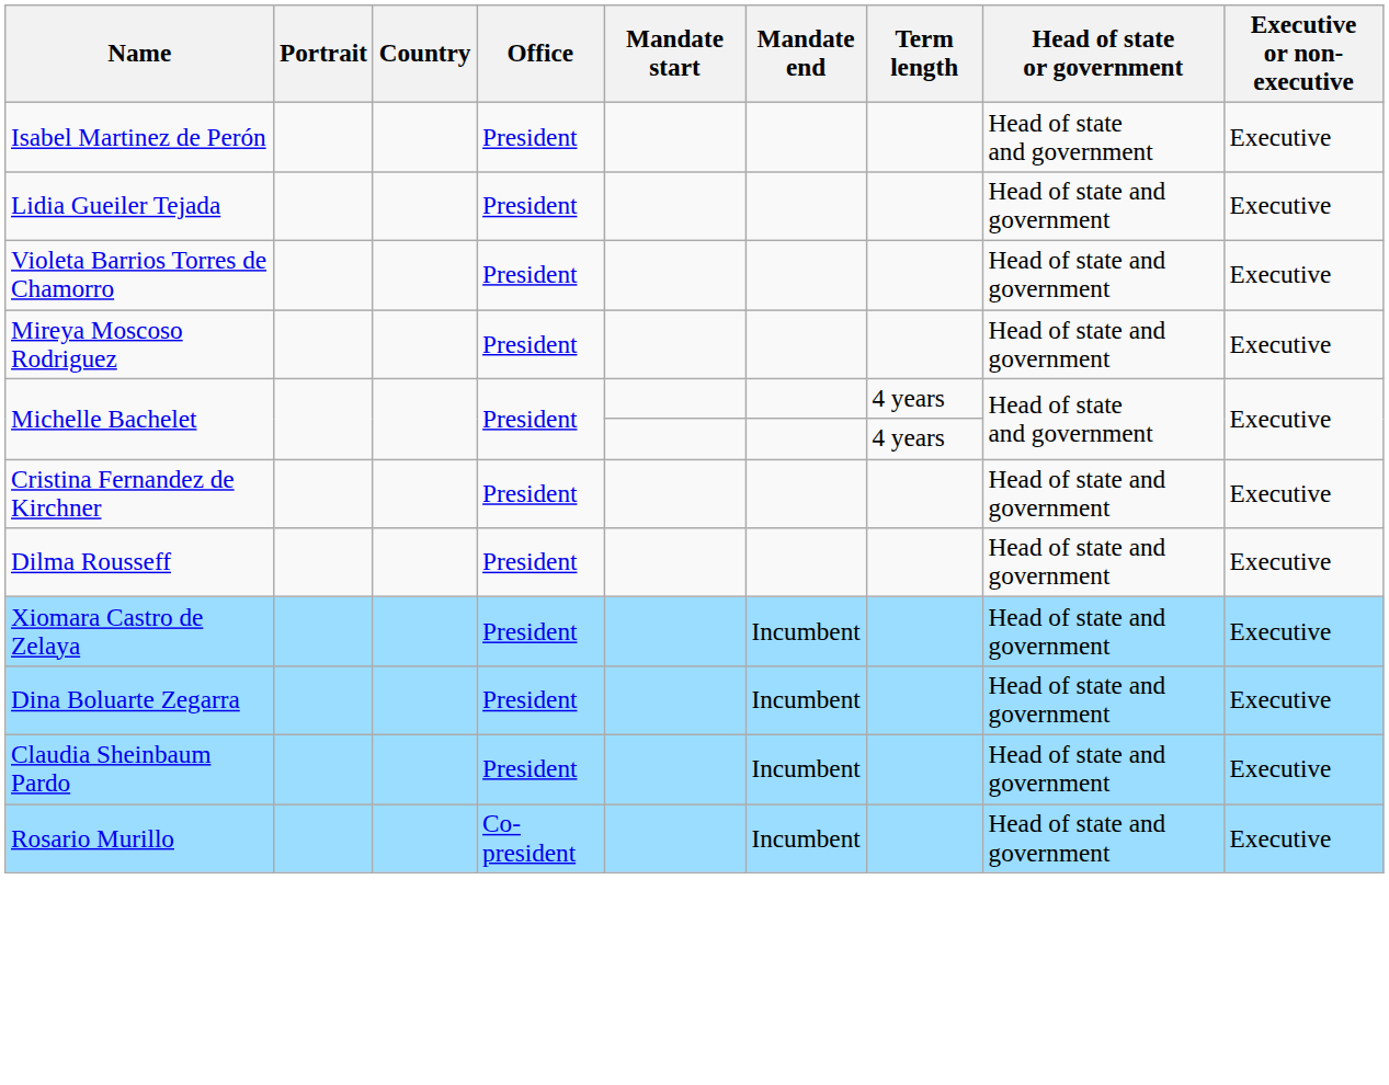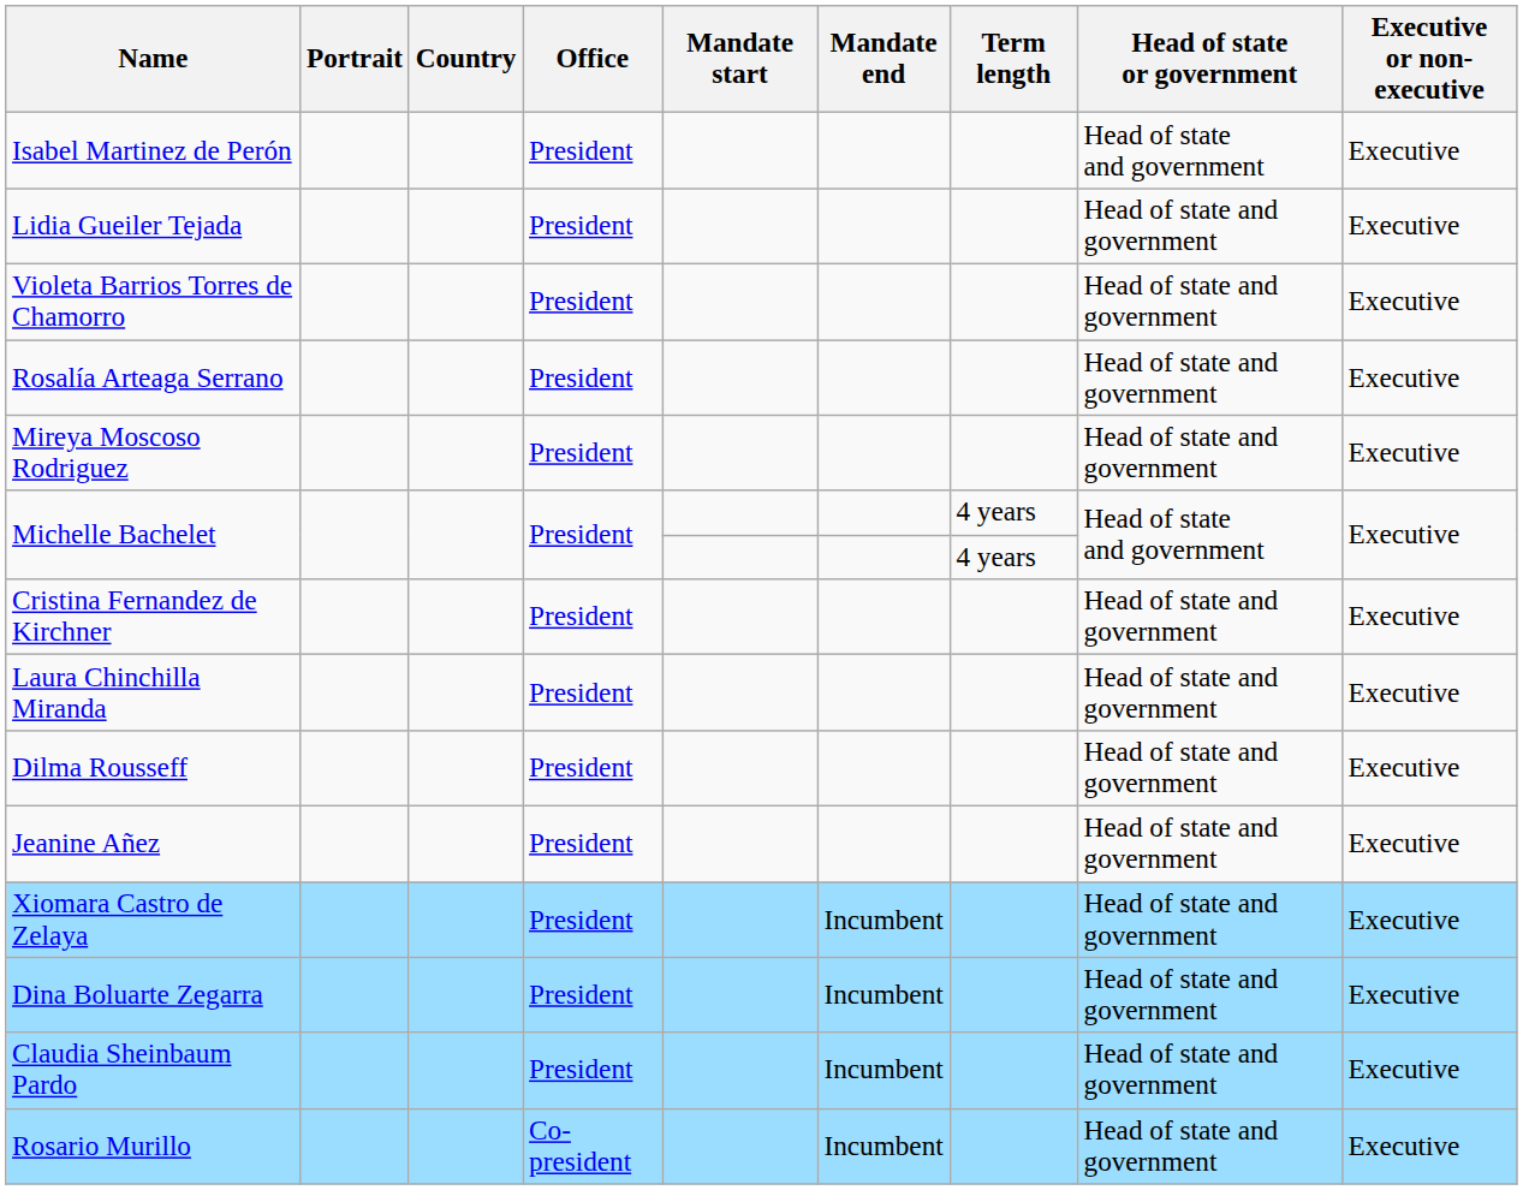+ row: Rosalía Arteaga Serrano | President | Head of state and government | Executive
+ row: Laura Chinchilla Miranda | President | Head of state and government | Executive
+ row: Jeanine Añez | President | Head of state and government | Executive
